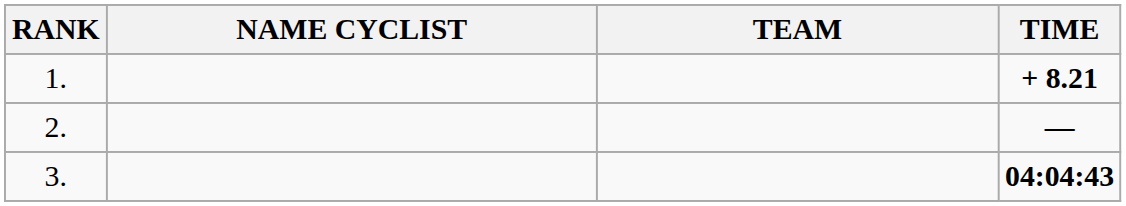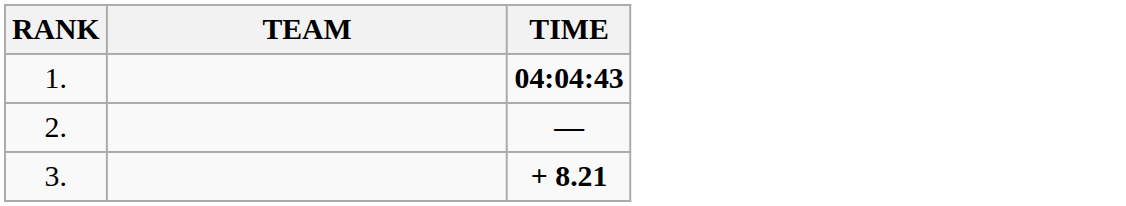- column: NAME CYCLIST
1. | TIME: + 8.21 -> 04:04:43
3. | TIME: 04:04:43 -> + 8.21
